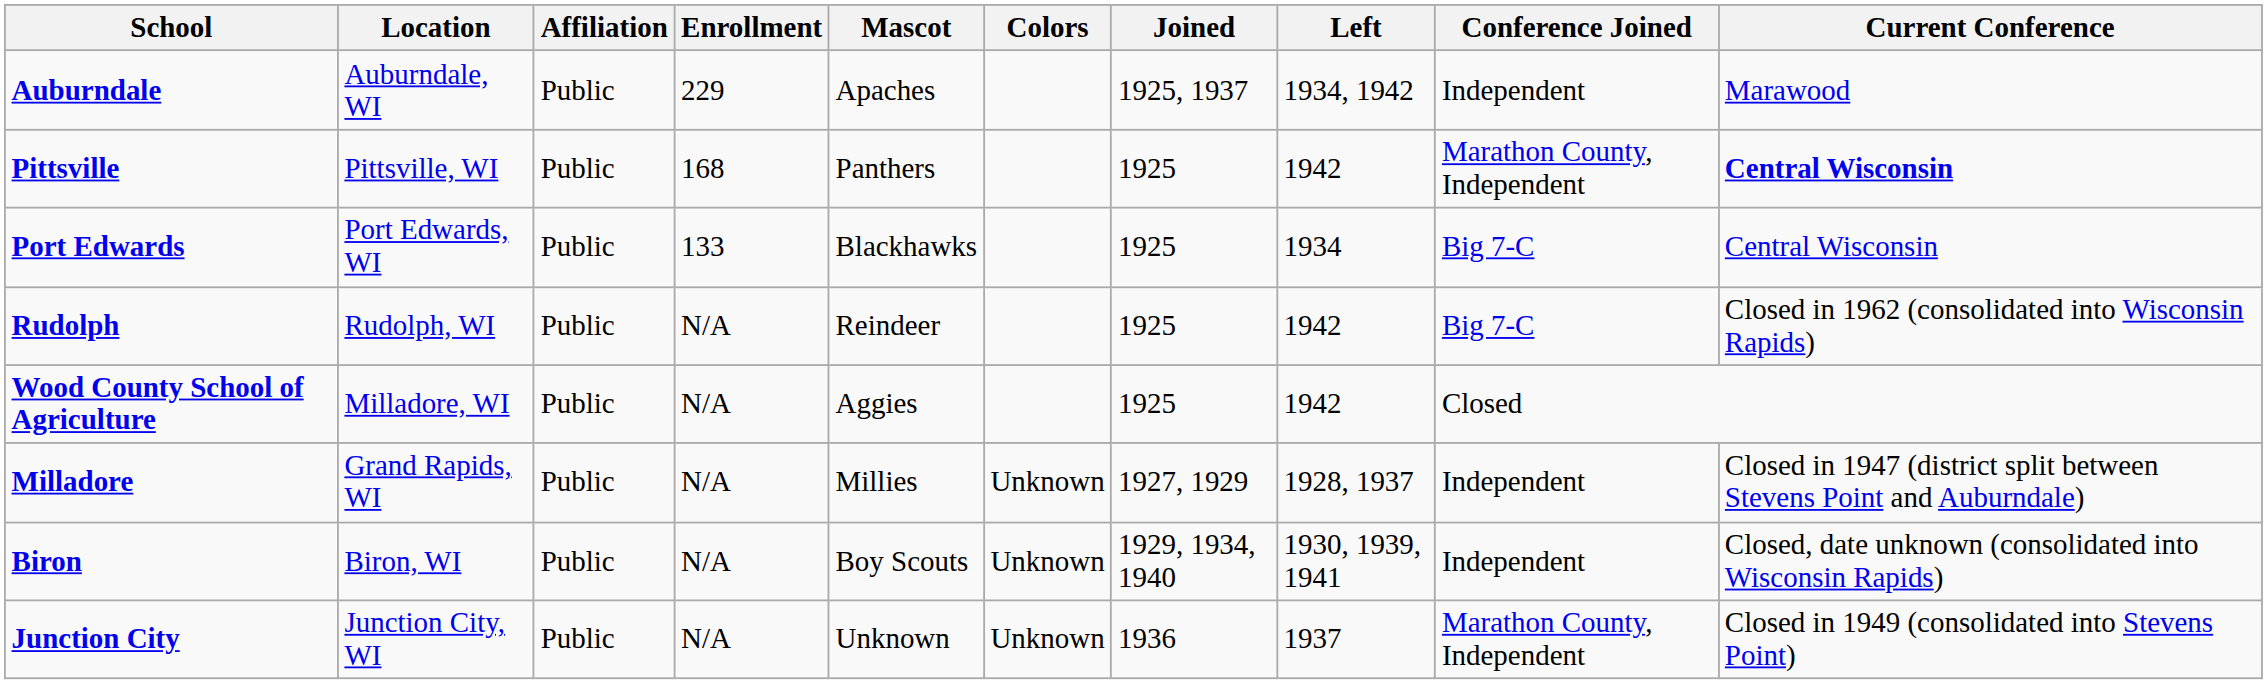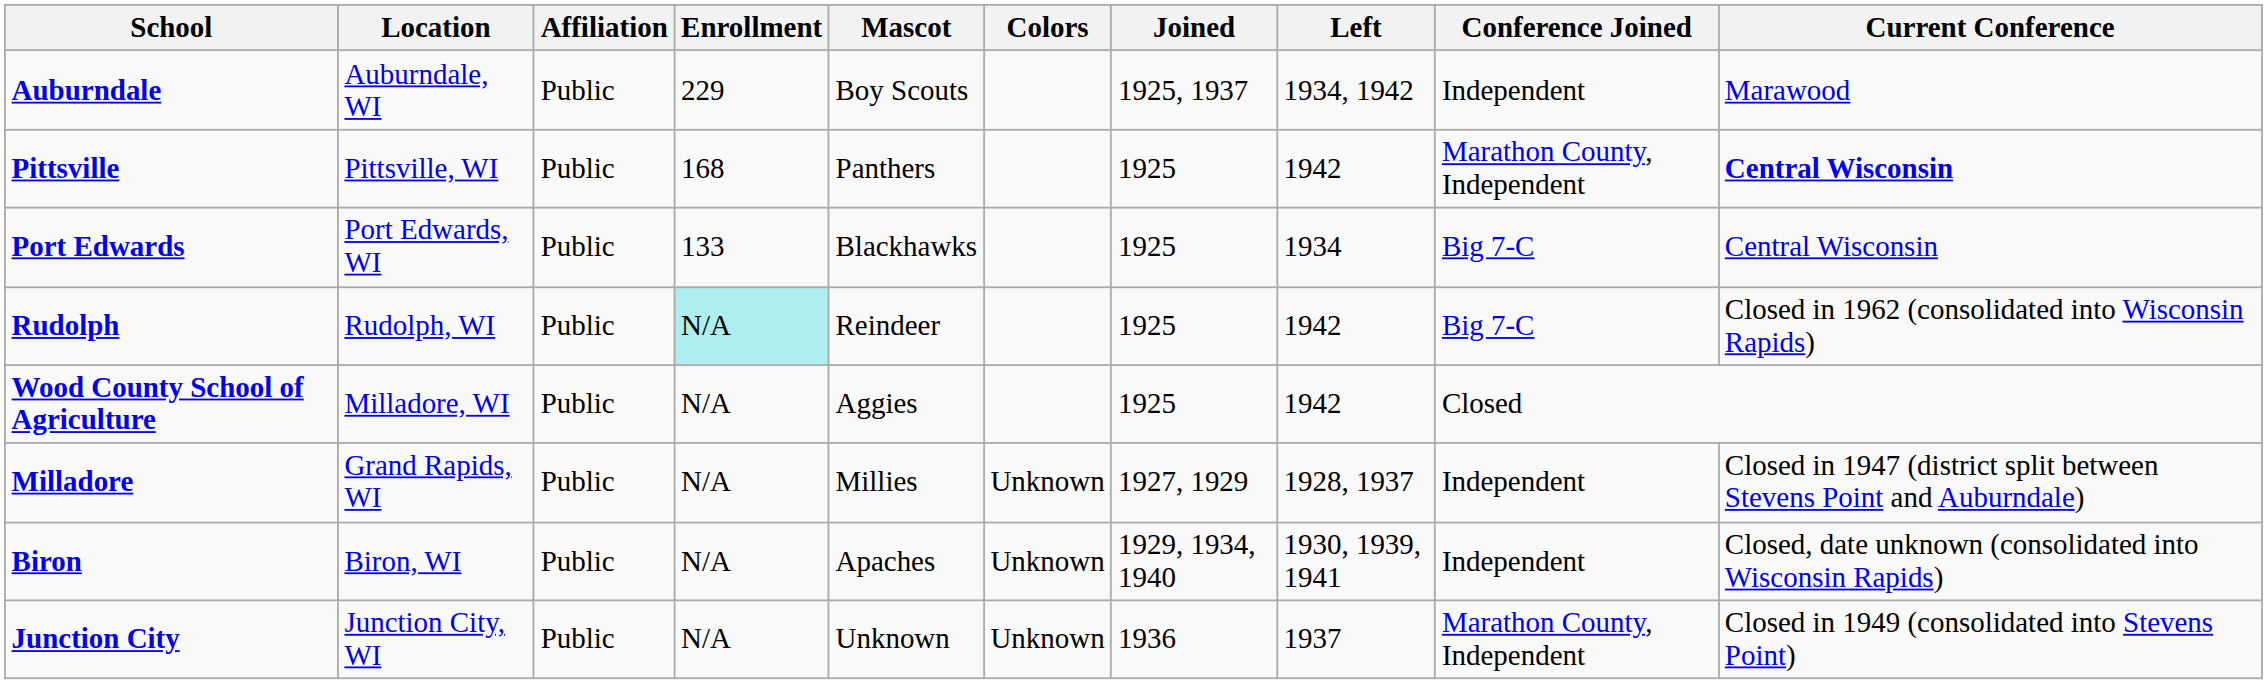Auburndale | Mascot: Apaches -> Boy Scouts
Rudolph | Enrollment: no background -> paleturquoise background
Biron | Mascot: Boy Scouts -> Apaches
